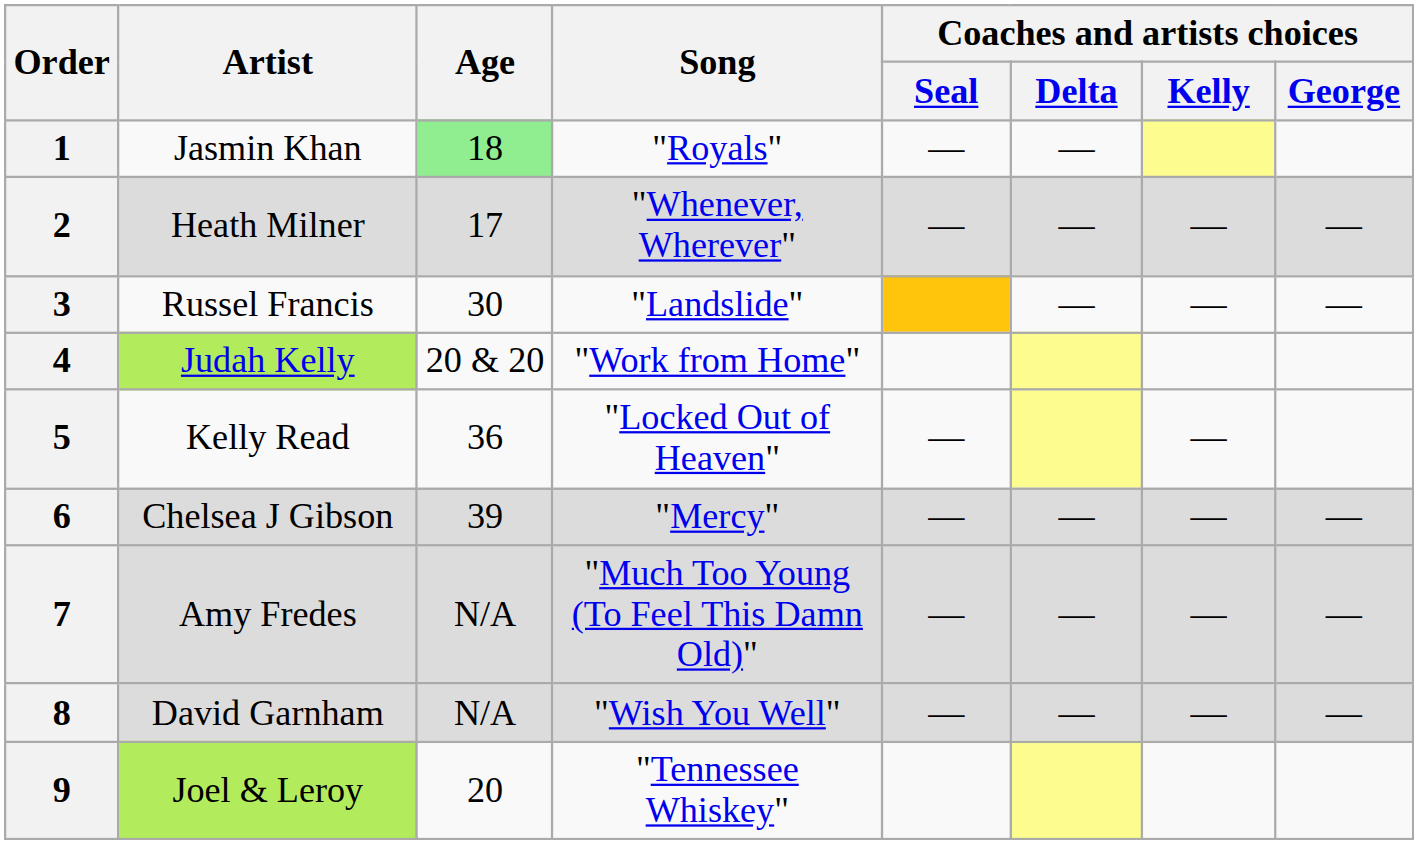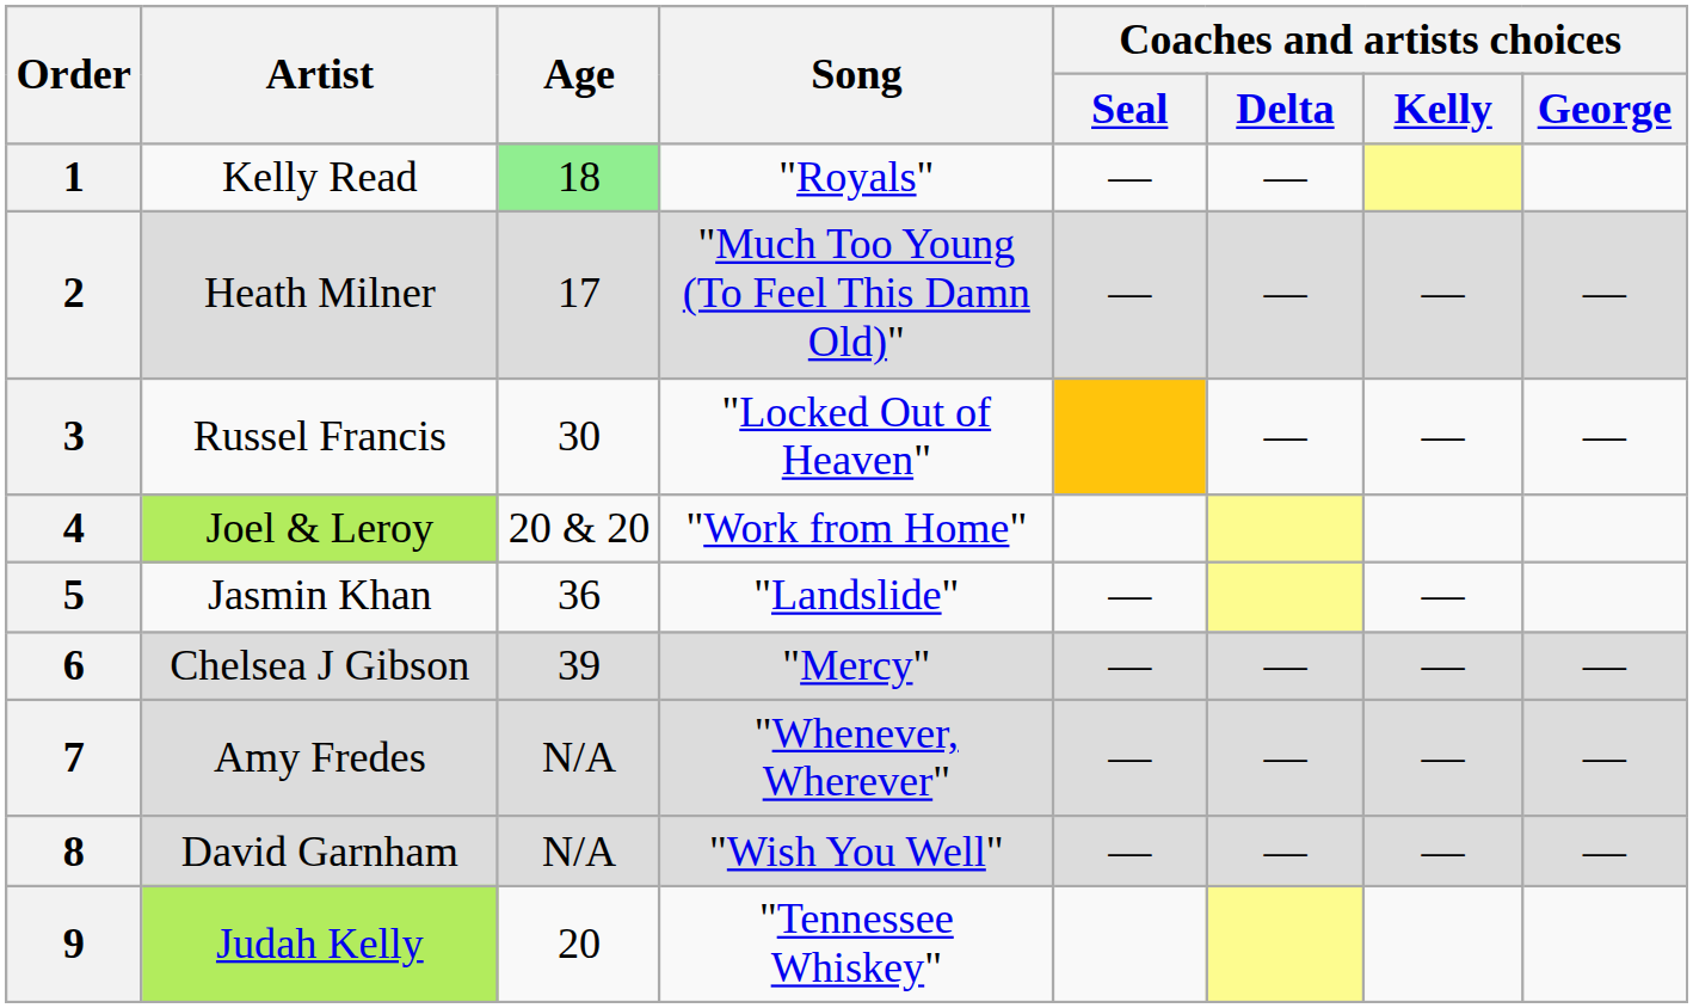1 | Artist: Jasmin Khan -> Kelly Read
2 | Song: "Whenever, Wherever" -> "Much Too Young (To Feel This Damn Old)"
3 | Song: "Landslide" -> "Locked Out of Heaven"
4 | Artist: Judah Kelly -> Joel & Leroy
5 | Artist: Kelly Read -> Jasmin Khan
5 | Song: "Locked Out of Heaven" -> "Landslide"
7 | Song: "Much Too Young (To Feel This Damn Old)" -> "Whenever, Wherever"
9 | Artist: Joel & Leroy -> Judah Kelly
